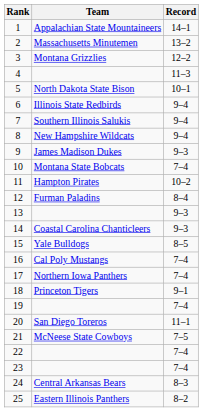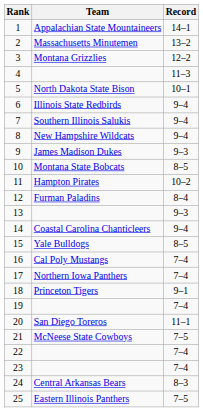10 | Record: 7–4 -> 8–5
14 | Record: 9–3 -> 9–4
25 | Record: 8–2 -> 7–5
